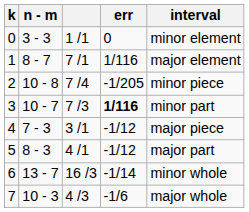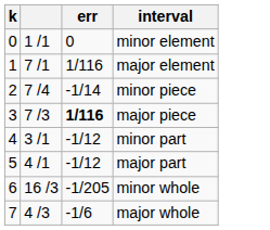- column: n - m | 3 - 3 | 8 - 7 | 10 - 8 | 10 - 7 | 7 - 3 | 8 - 3 | 13 - 7 | 10 - 3
2 | err: -1/205 -> -1/14
3 | interval: minor part -> major piece
4 | interval: major piece -> minor part
6 | err: -1/14 -> -1/205
